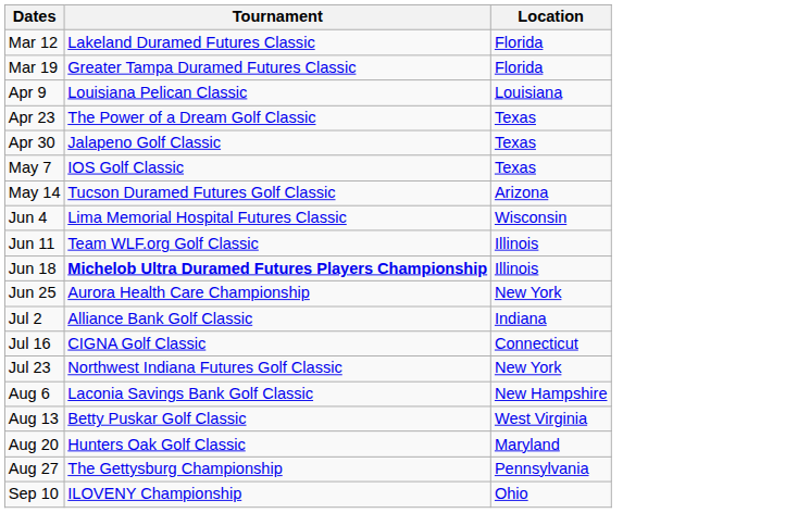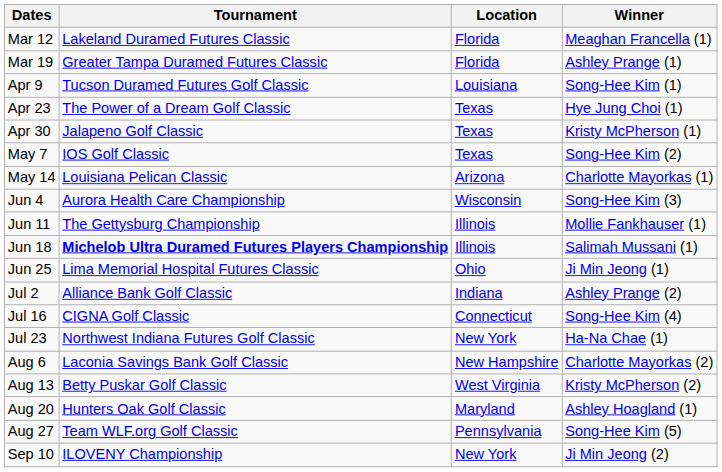+ column: Winner | Meaghan Francella (1) | Ashley Prange (1) | Song-Hee Kim (1) | Hye Jung Choi (1) | Kristy McPherson (1) | Song-Hee Kim (2) | Charlotte Mayorkas (1) | Song-Hee Kim (3) | Mollie Fankhauser (1) | Salimah Mussani (1) | Ji Min Jeong (1) | Ashley Prange (2) | Song-Hee Kim (4) | Ha-Na Chae (1) | Charlotte Mayorkas (2) | Kristy McPherson (2) | Ashley Hoagland (1) | Song-Hee Kim (5) | Ji Min Jeong (2)
Apr 9 | Tournament: Louisiana Pelican Classic -> Tucson Duramed Futures Golf Classic
May 14 | Tournament: Tucson Duramed Futures Golf Classic -> Louisiana Pelican Classic
Jun 4 | Tournament: Lima Memorial Hospital Futures Classic -> Aurora Health Care Championship
Jun 11 | Tournament: Team WLF.org Golf Classic -> The Gettysburg Championship
Jun 25 | Tournament: Aurora Health Care Championship -> Lima Memorial Hospital Futures Classic
Jun 25 | Location: New York -> Ohio
Aug 27 | Tournament: The Gettysburg Championship -> Team WLF.org Golf Classic
Sep 10 | Location: Ohio -> New York
